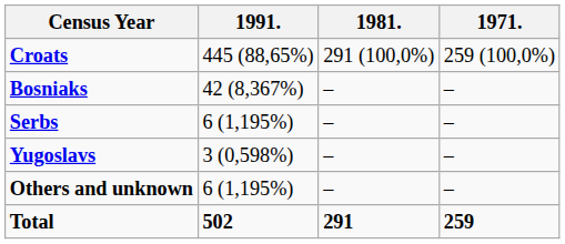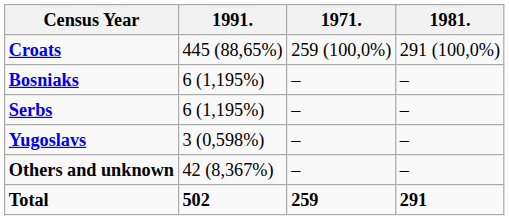columns swapped: 1981. <-> 1971.
Bosniaks | 1991.: 42 (8,367%) -> 6 (1,195%)
Others and unknown | 1991.: 6 (1,195%) -> 42 (8,367%)
